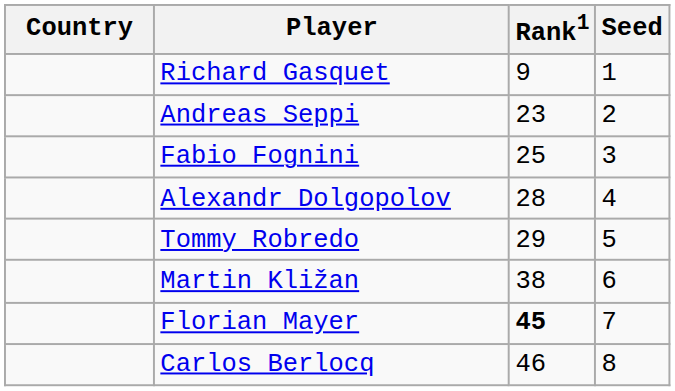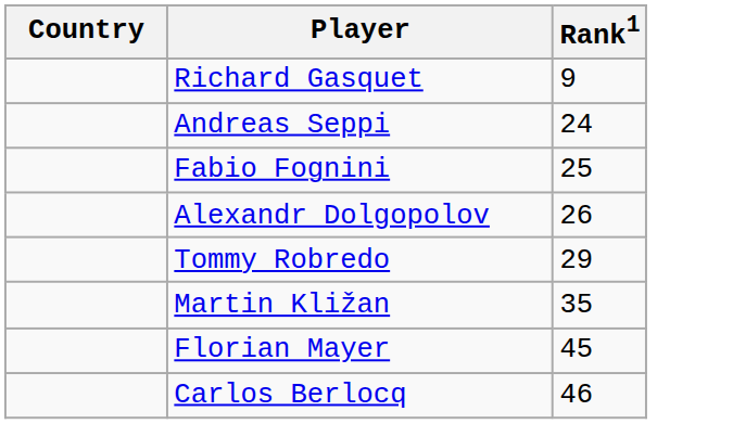- column: Seed | 1 | 2 | 3 | 4 | 5 | 6 | 7 | 8
Andreas Seppi | Rank1: 23 -> 24
Alexandr Dolgopolov | Rank1: 28 -> 26
Martin Kližan | Rank1: 38 -> 35
Florian Mayer | Rank1: bold -> normal
